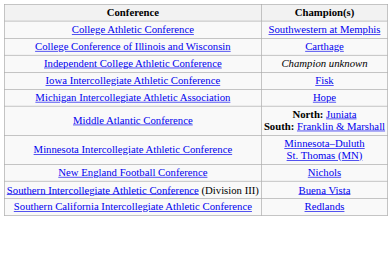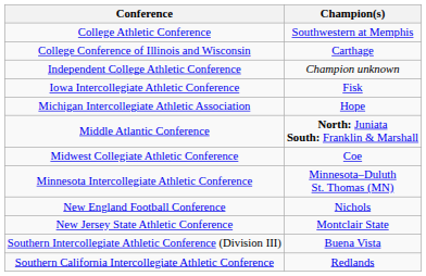+ row: Midwest Collegiate Athletic Conference | Coe
+ row: New Jersey State Athletic Conference | Montclair State
